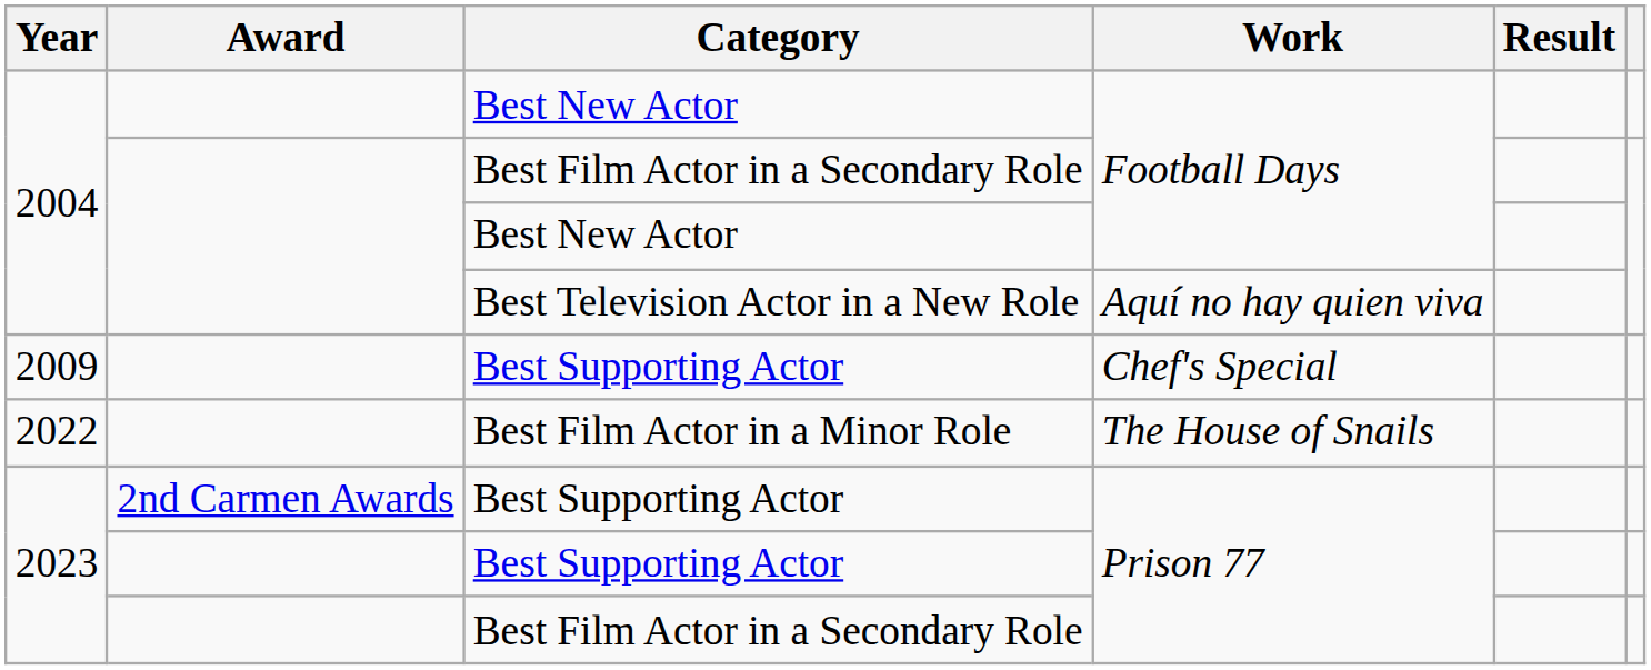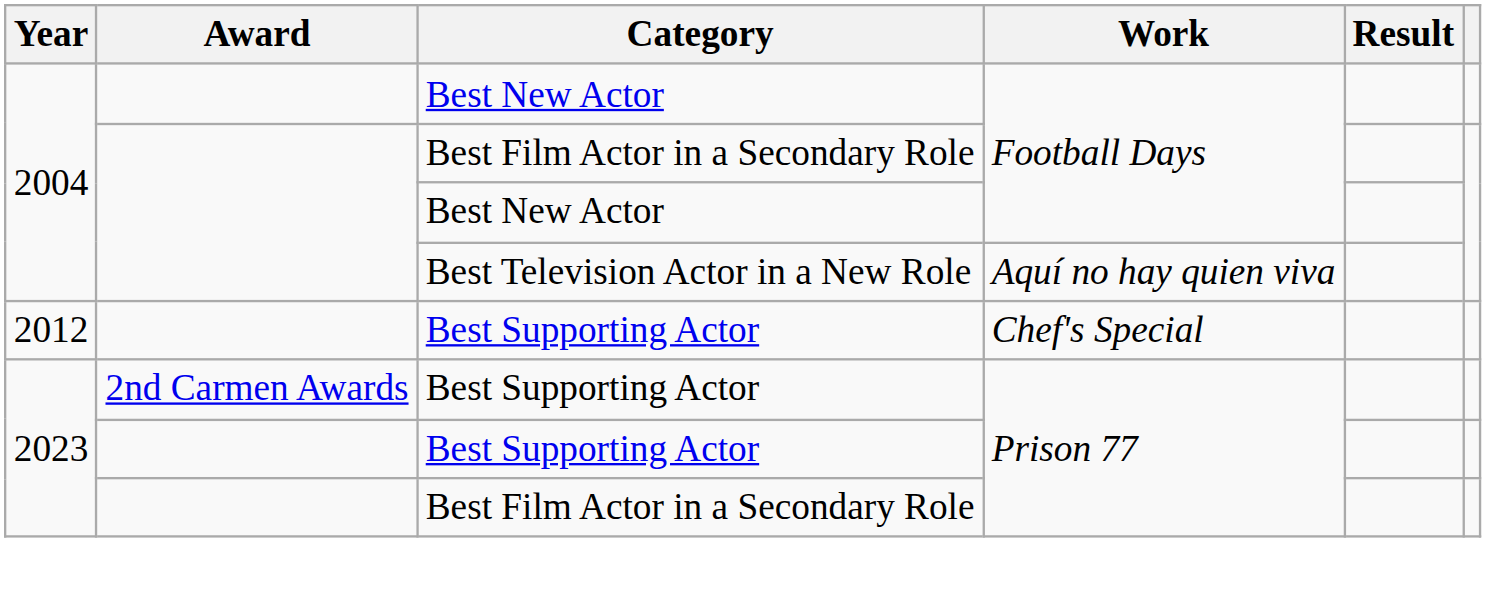Best Supporting Actor / Chef's Special | Year: 2009 -> 2012
- row: 2022 | Best Film Actor in a Minor Role | The House of Snails
